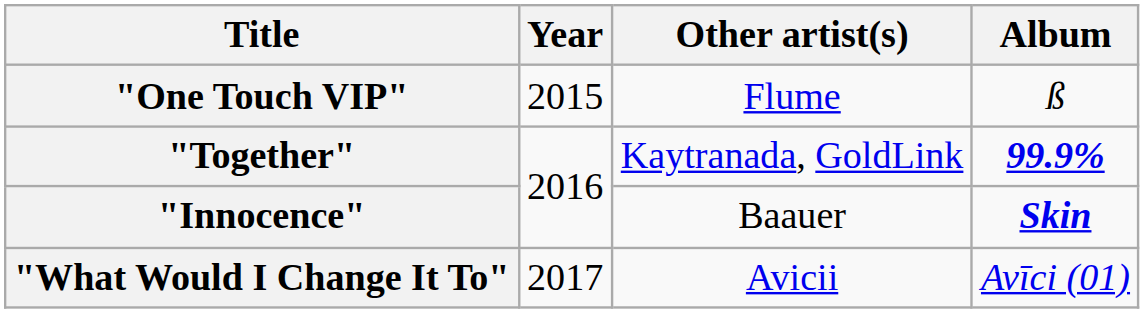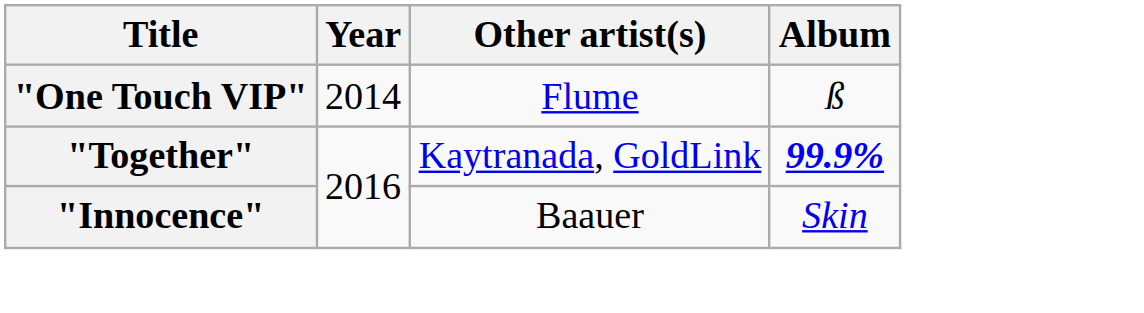"One Touch VIP" | Year: 2015 -> 2014
"Innocence" | Album: bold -> normal
- row: "What Would I Change It To" | 2017 | Avicii | Avīci (01)
